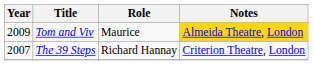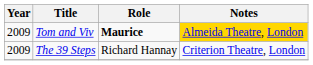Tom and Viv | Role: normal -> bold
The 39 Steps | Year: 2007 -> 2009
